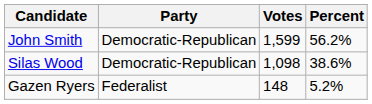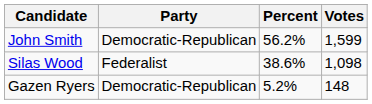columns swapped: Votes <-> Percent
Silas Wood | Party: Democratic-Republican -> Federalist
Gazen Ryers | Party: Federalist -> Democratic-Republican
